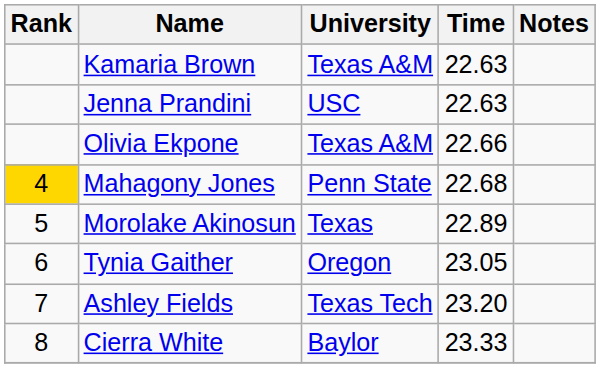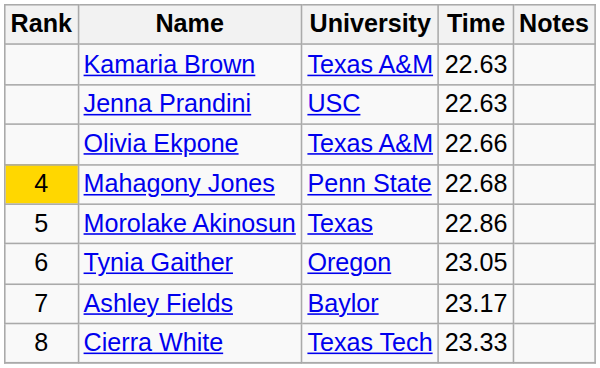Morolake Akinosun | Time: 22.89 -> 22.86
Ashley Fields | University: Texas Tech -> Baylor
Ashley Fields | Time: 23.20 -> 23.17
Cierra White | University: Baylor -> Texas Tech
